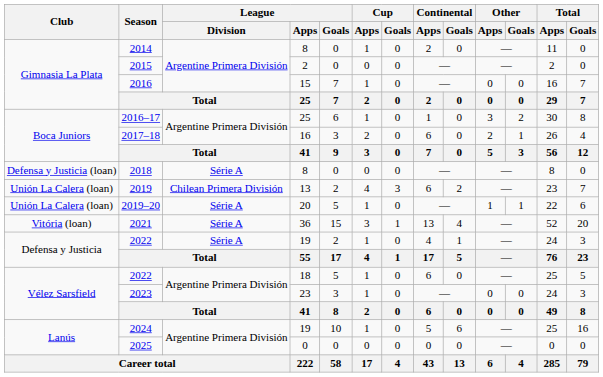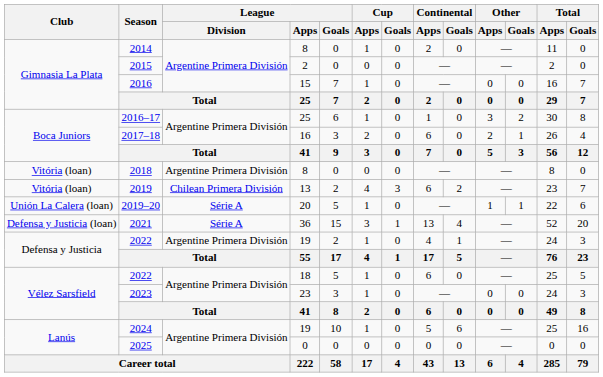2018 | Club: Defensa y Justicia (loan) -> Vitória (loan)
2018 | League / Division: Série A -> Argentine Primera División
2019 | Club: Unión La Calera (loan) -> Vitória (loan)
2021 | Club: Vitória (loan) -> Defensa y Justicia (loan)
2022 / 19 | League / Division: Série A -> Argentine Primera División
